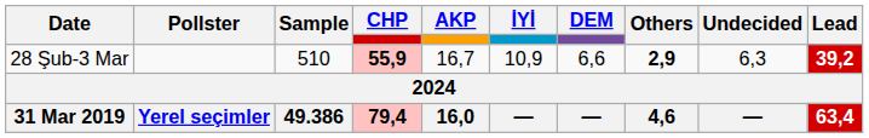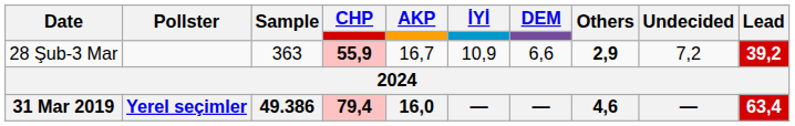28 Şub-3 Mar | Sample: 510 -> 363
28 Şub-3 Mar | Undecided: 6,3 -> 7,2
